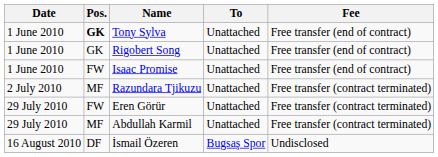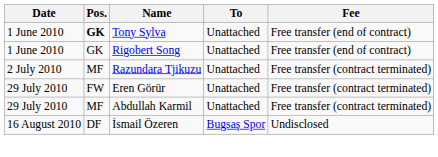- row: 1 June 2010 | FW | Isaac Promise | Unattached | Free transfer (end of contract)
